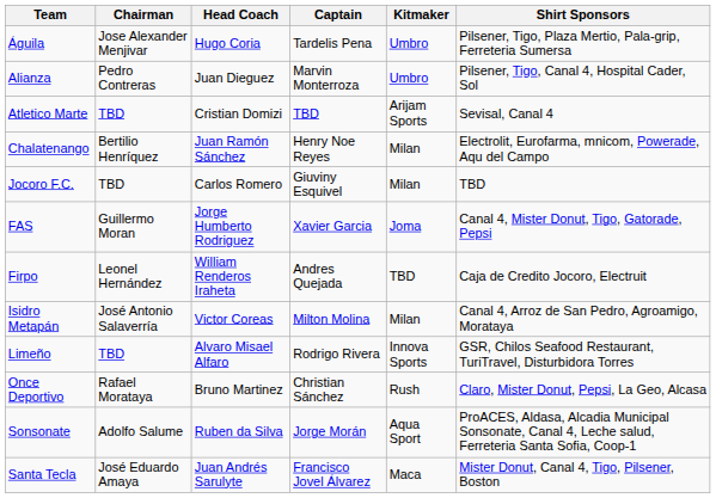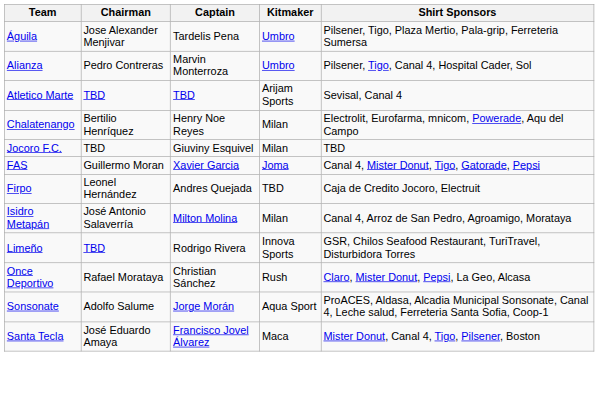- column: Head Coach | Hugo Coria | Juan Dieguez | Cristian Domizi | Juan Ramón Sánchez | Carlos Romero | Jorge Humberto Rodriguez | William Renderos Iraheta | Victor Coreas | Alvaro Misael Alfaro | Bruno Martinez | Ruben da Silva | Juan Andrés Sarulyte
